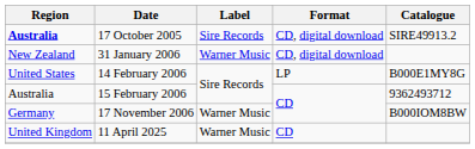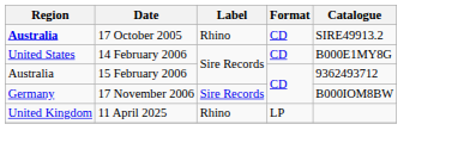17 October 2005 | Label: Sire Records -> Rhino
17 October 2005 | Format: CD, digital download -> CD
- row: New Zealand | 31 January 2006 | Warner Music | CD, digital download
14 February 2006 | Format: LP -> CD
17 November 2006 | Label: Warner Music -> Sire Records
11 April 2025 | Label: Warner Music -> Rhino
11 April 2025 | Format: CD -> LP
